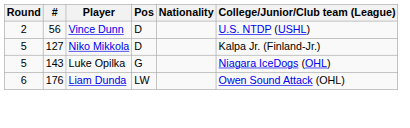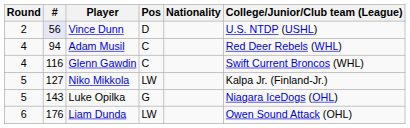Vince Dunn | #: no background -> lavender background
+ row: 4 | 94 | Adam Musil | C | Red Deer Rebels (WHL)
+ row: 4 | 116 | Glenn Gawdin | C | Swift Current Broncos (WHL)
Niko Mikkola | Pos: D -> LW
